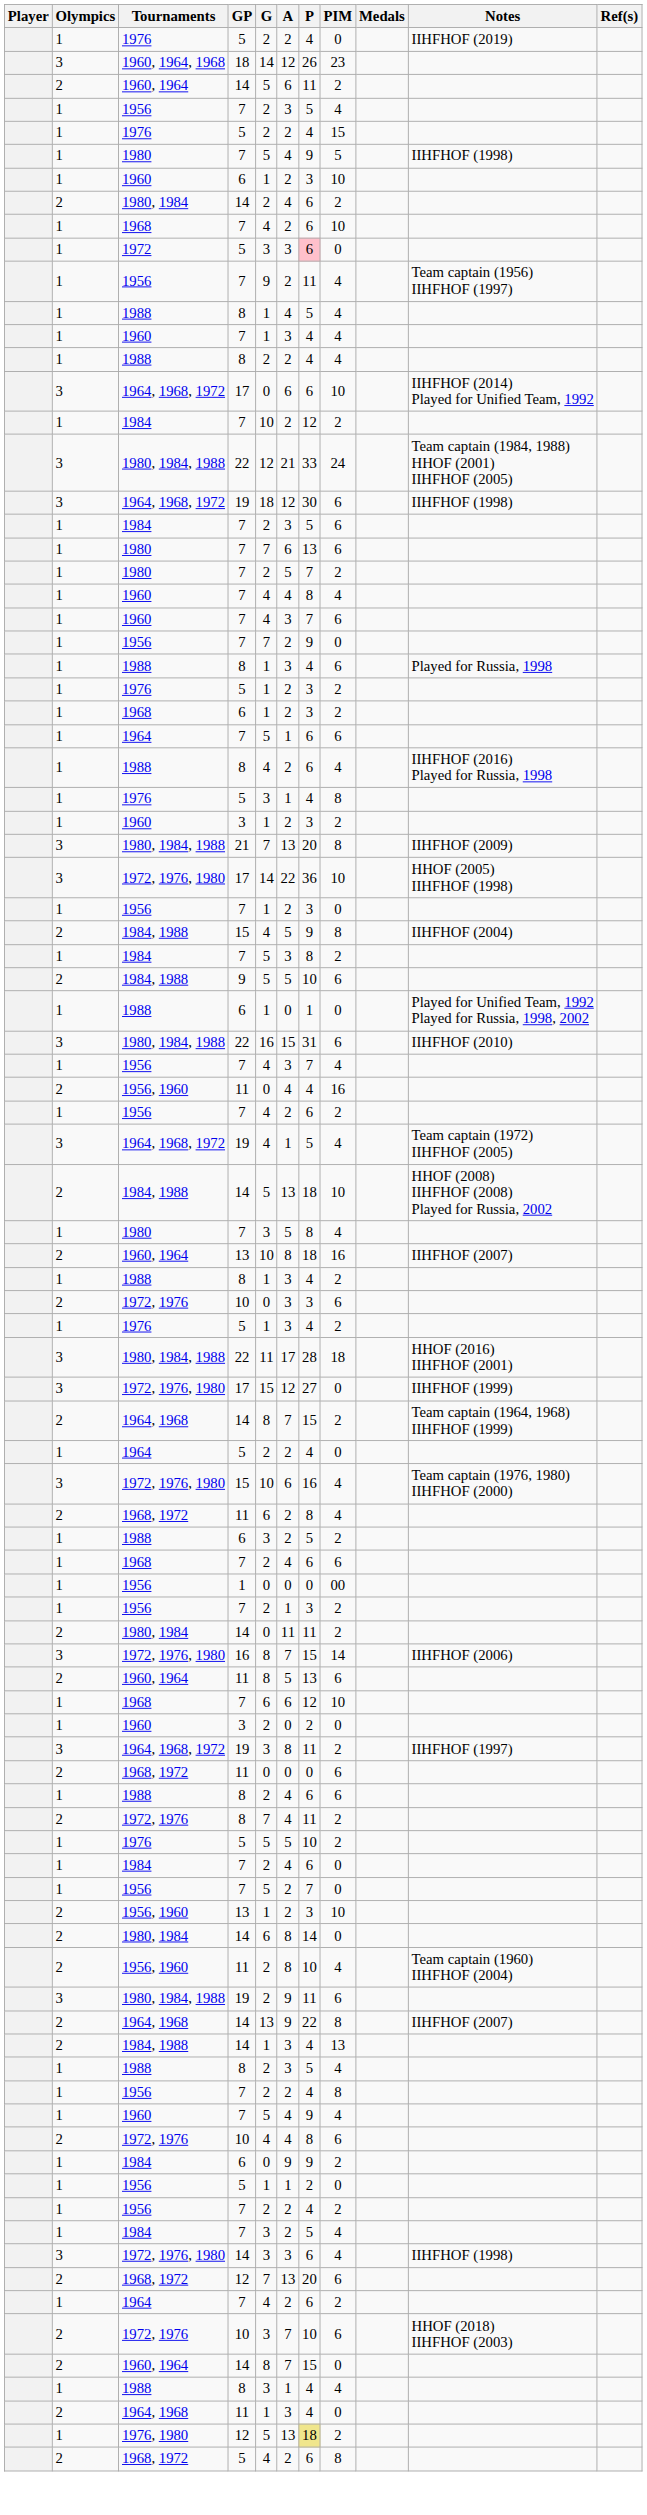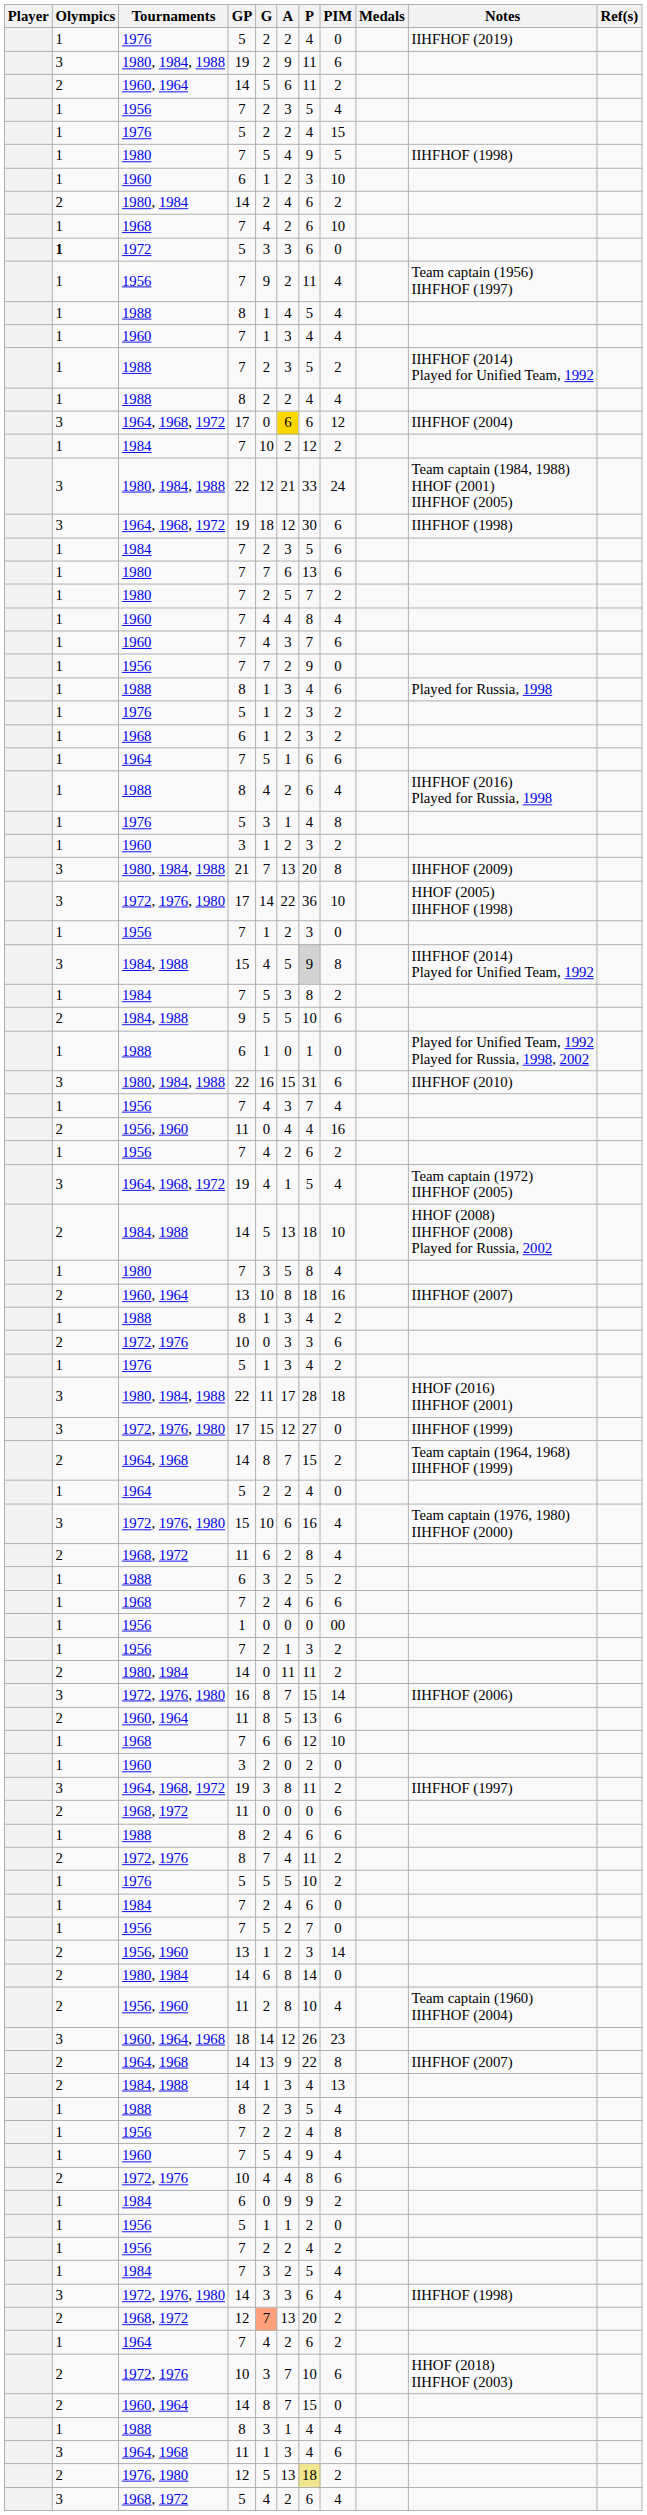rows swapped: 1960, 1964, 1968 <-> 1980, 1984, 1988 / 19
1972 | Olympics: normal -> bold
1972 | P: pink background -> no background
+ row: 1 | 1988 | 7 | 2 | 3 | 5 | 2 | IIHFHOF (2014) Played for Unified Team, 1992
1964, 1968, 1972 / 17 | A: no background -> gold background
1964, 1968, 1972 / 17 | PIM: 10 -> 12
1964, 1968, 1972 / 17 | Notes: IIHFHOF (2014) Played for Unified Team, 1992 -> IIHFHOF (2004)
1984, 1988 / 15 | Olympics: 2 -> 3
1984, 1988 / 15 | P: no background -> lightgrey background
1984, 1988 / 15 | Notes: IIHFHOF (2004) -> IIHFHOF (2014) Played for Unified Team, 1992
1956, 1960 / 13 | PIM: 10 -> 14
1968, 1972 / 12 | G: no background -> lightsalmon background
1968, 1972 / 12 | PIM: 6 -> 2
1964, 1968 / 11 | Olympics: 2 -> 3
1964, 1968 / 11 | PIM: 0 -> 6
1976, 1980 | Olympics: 1 -> 2
1968, 1972 / 5 | Olympics: 2 -> 3
1968, 1972 / 5 | PIM: 8 -> 4
